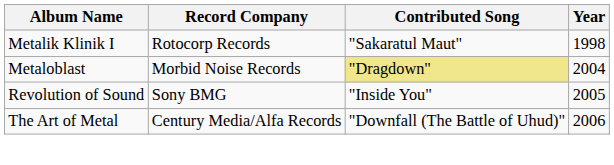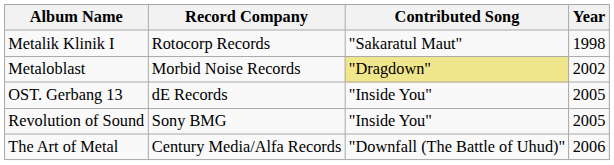Metaloblast | Year: 2004 -> 2002
+ row: OST. Gerbang 13 | dE Records | "Inside You" | 2005
